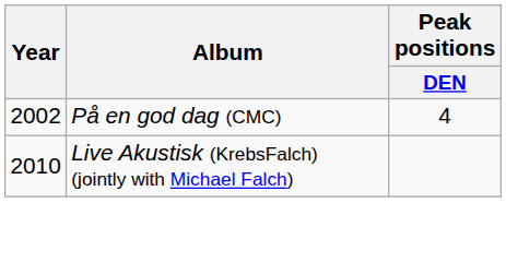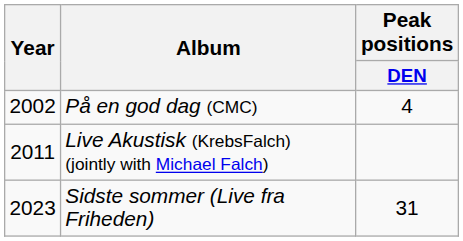Live Akustisk (KrebsFalch) (jointly with Michael Falch) | Year: 2010 -> 2011
+ row: 2023 | Sidste sommer (Live fra Friheden) | 31
